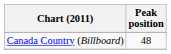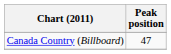Canada Country (Billboard) | Peak position: 48 -> 47
